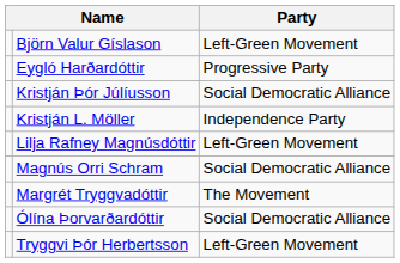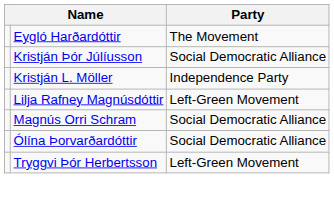- row: Björn Valur Gíslason | Left-Green Movement
Eygló Harðardóttir | Party: Progressive Party -> The Movement
- row: Margrét Tryggvadóttir | The Movement
